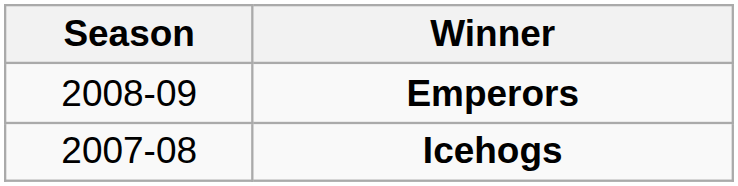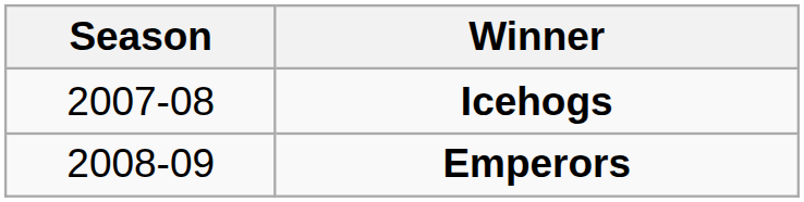rows swapped: Icehogs <-> Emperors
